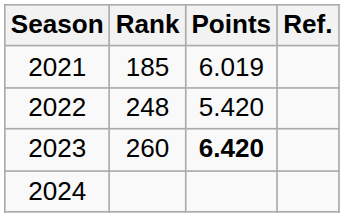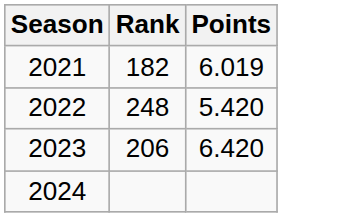- column: Ref.
2021 | Rank: 185 -> 182
2023 | Rank: 260 -> 206
2023 | Points: bold -> normal
